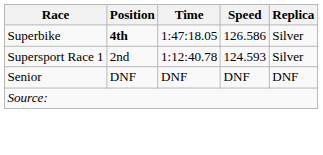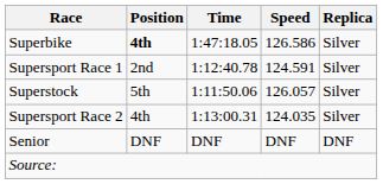Supersport Race 1 | Speed: 124.593 -> 124.591
+ row: Superstock | 5th | 1:11:50.06 | 126.057 | Silver
+ row: Supersport Race 2 | 4th | 1:13:00.31 | 124.035 | Silver
